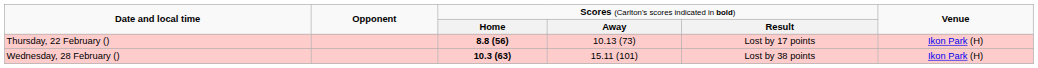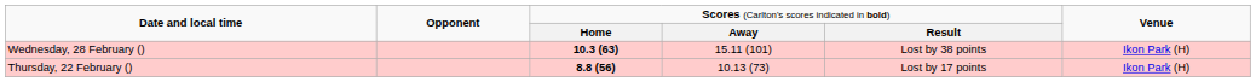rows swapped: Thursday, 22 February () <-> Wednesday, 28 February ()
